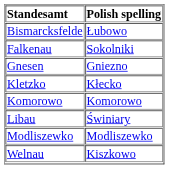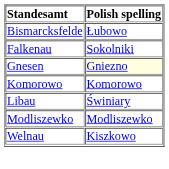Gnesen | Polish spelling: no background -> lightyellow background
- row: Kletzko | Kłecko
